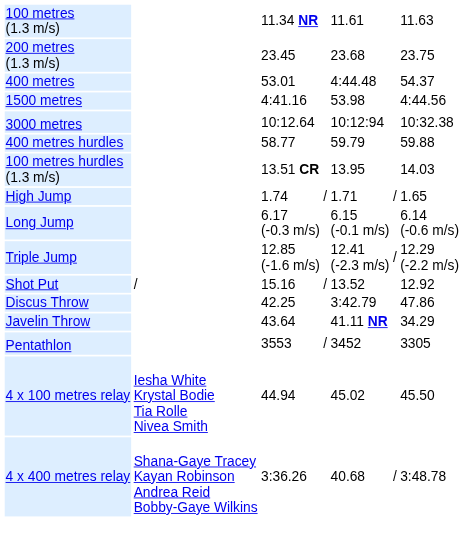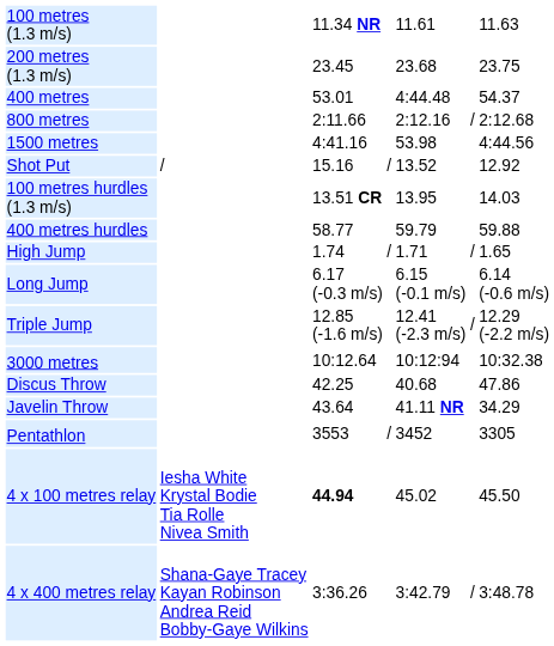+ row: 800 metres | 2:11.66 | 2:12.16 | / | 2:12.68
rows swapped: 3000 metres <-> Shot Put
rows swapped: 100 metres hurdles (1.3 m/s) <-> 400 metres hurdles
Discus Throw | column 5: 3:42.79 -> 40.68
4 x 100 metres relay | column 3: normal -> bold
4 x 400 metres relay | column 5: 40.68 -> 3:42.79
